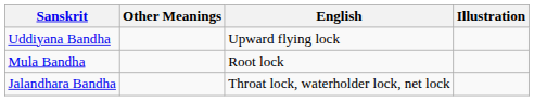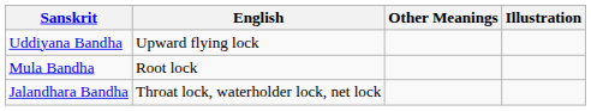columns swapped: English <-> Other Meanings
